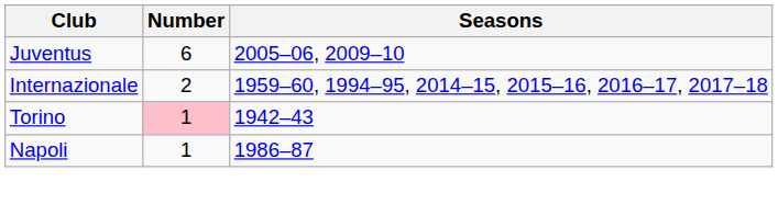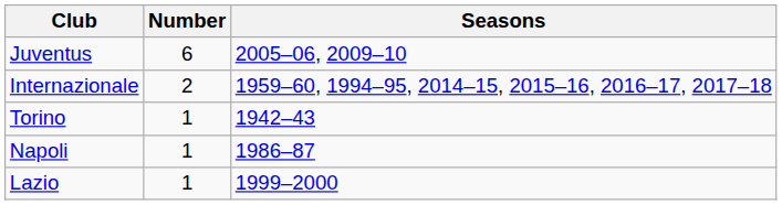Torino | Number: pink background -> no background
+ row: Lazio | 1 | 1999–2000
